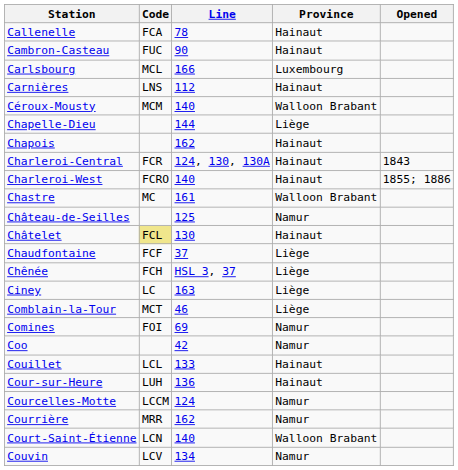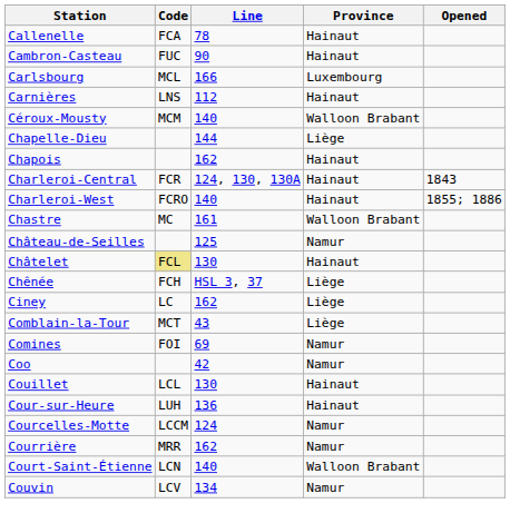- row: Chaudfontaine | FCF | 37 | Liège
Ciney | Line: 163 -> 162
Comblain-la-Tour | Line: 46 -> 43
Couillet | Line: 133 -> 130
